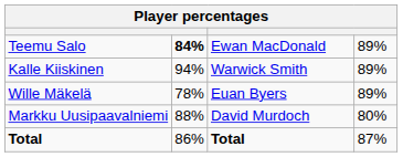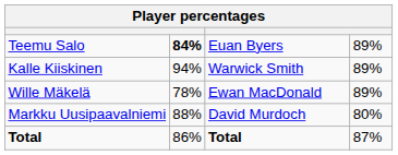Teemu Salo | column 3: Ewan MacDonald -> Euan Byers
Wille Mäkelä | column 3: Euan Byers -> Ewan MacDonald
